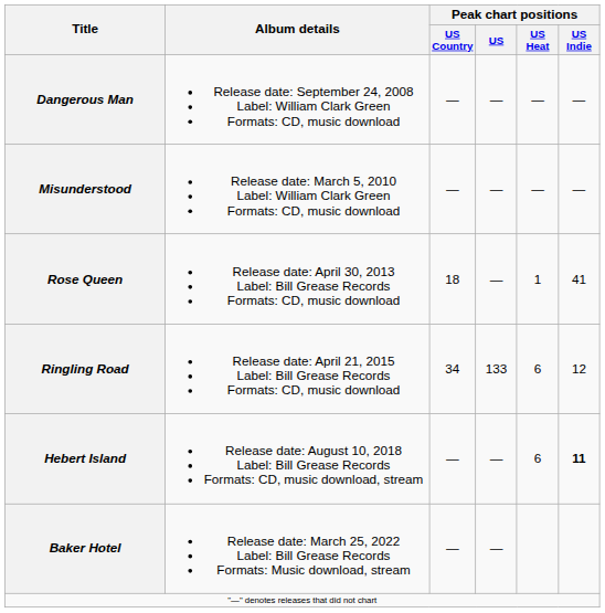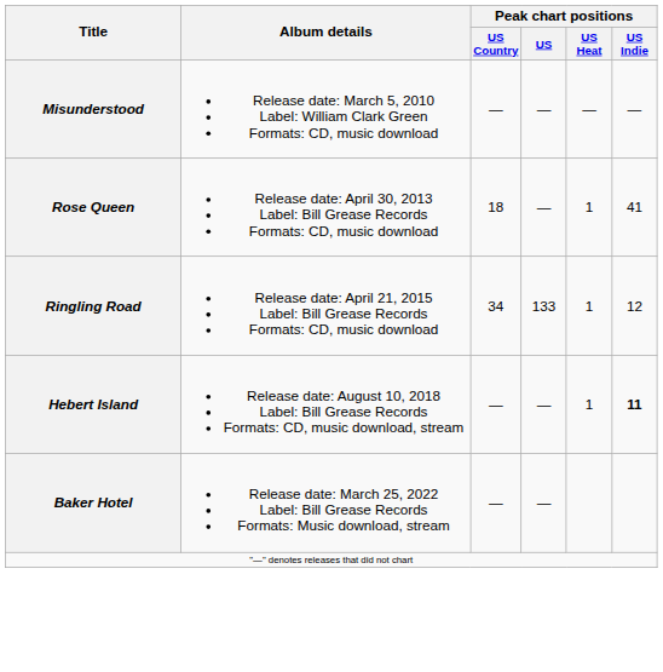- row: Dangerous Man | Release date: September 24, 2008 Label: William Clark Green Formats: CD, music download | — | — | — | —
Ringling Road | Peak chart positions / US Heat: 6 -> 1
Hebert Island | Peak chart positions / US Heat: 6 -> 1
